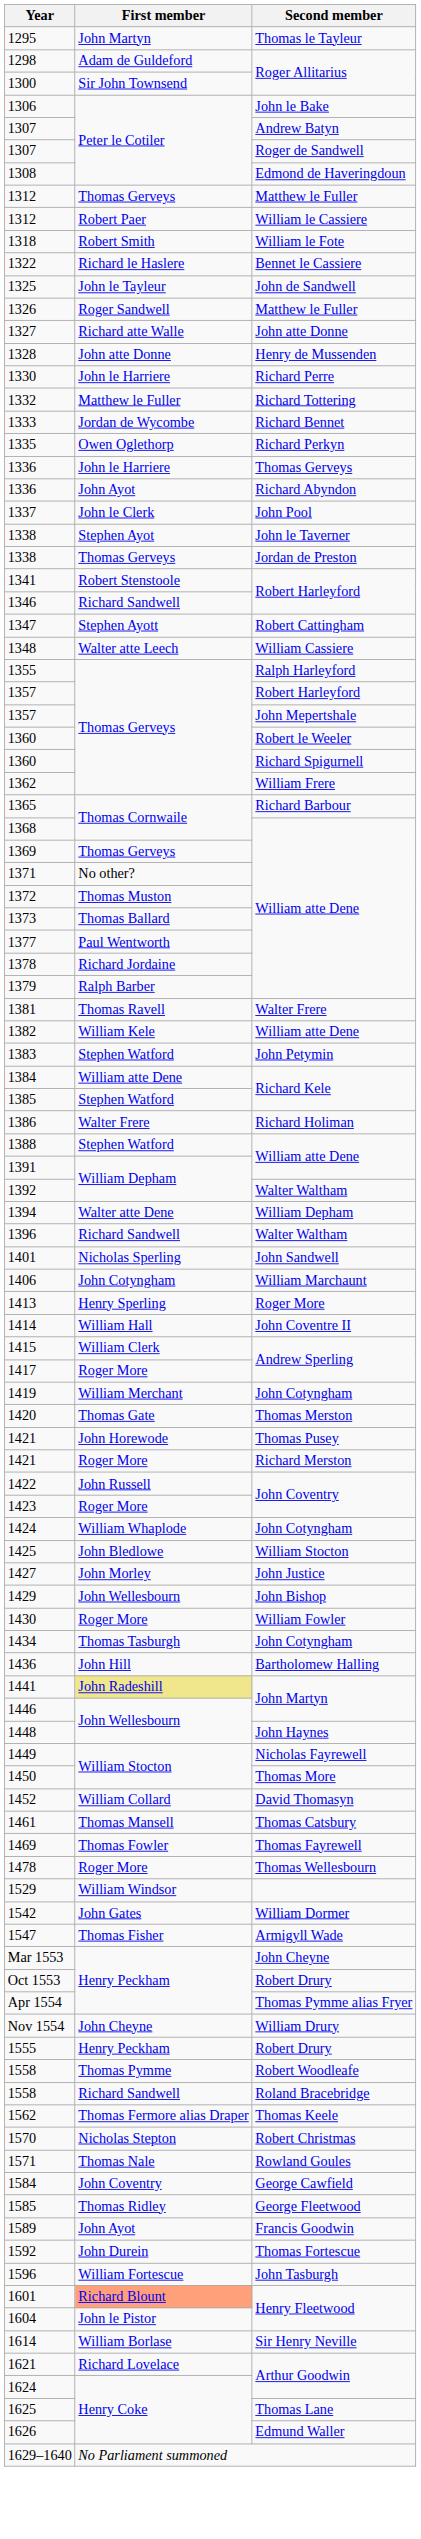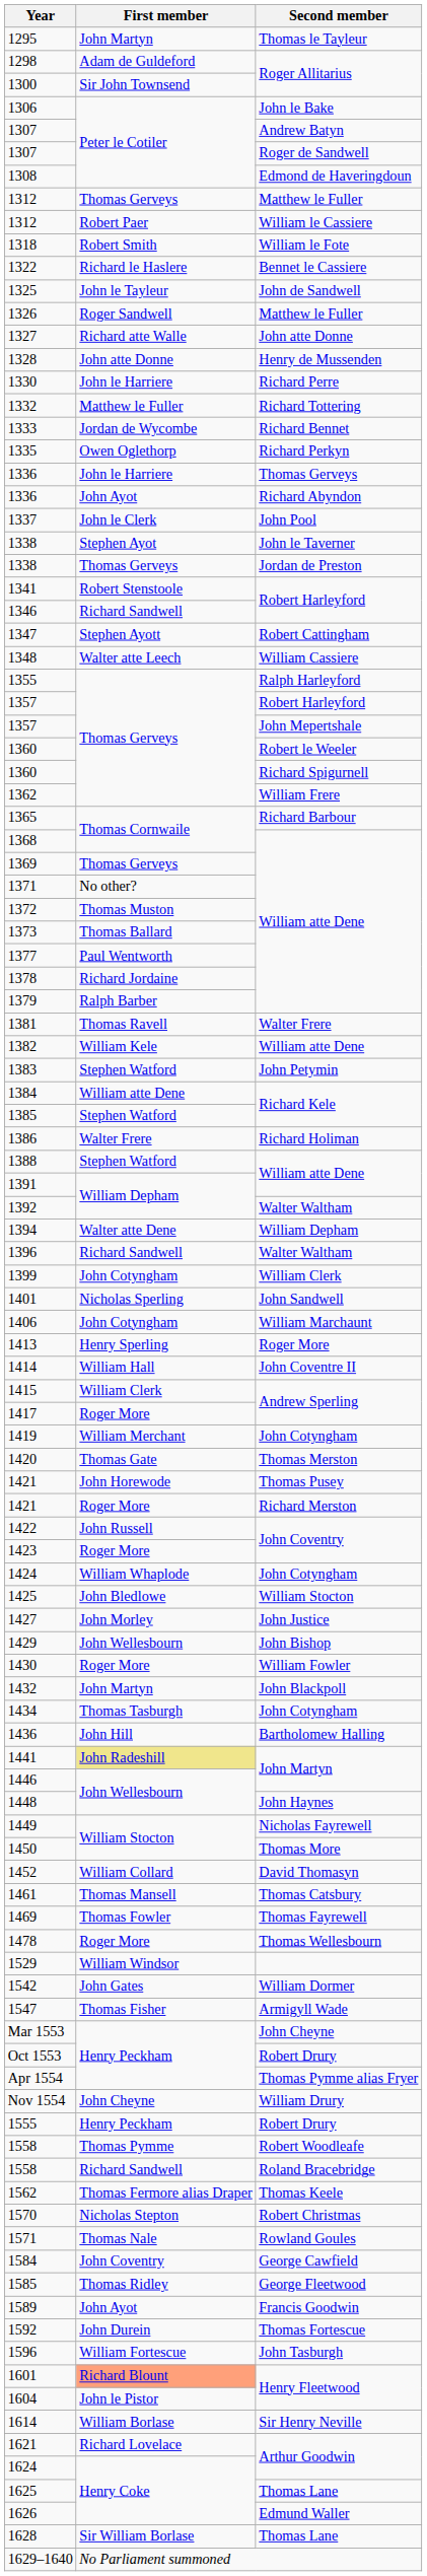+ row: 1399 | John Cotyngham | William Clerk
+ row: 1432 | John Martyn | John Blackpoll
+ row: 1628 | Sir William Borlase | Thomas Lane
